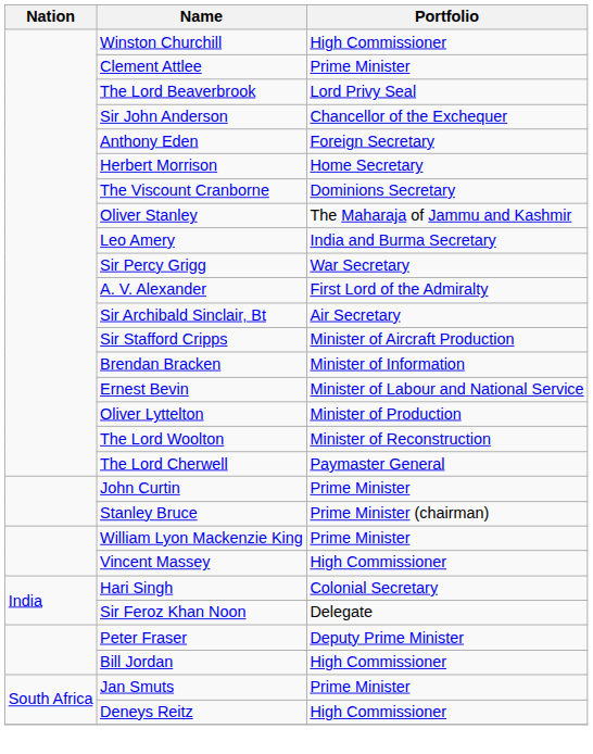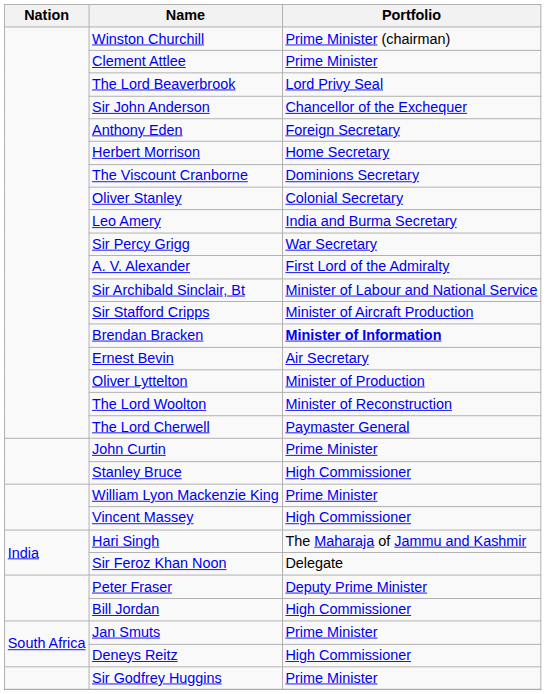Winston Churchill | Portfolio: High Commissioner -> Prime Minister (chairman)
Oliver Stanley | Portfolio: The Maharaja of Jammu and Kashmir -> Colonial Secretary
Sir Archibald Sinclair, Bt | Portfolio: Air Secretary -> Minister of Labour and National Service
Brendan Bracken | Portfolio: normal -> bold
Ernest Bevin | Portfolio: Minister of Labour and National Service -> Air Secretary
Stanley Bruce | Portfolio: Prime Minister (chairman) -> High Commissioner
Hari Singh | Portfolio: Colonial Secretary -> The Maharaja of Jammu and Kashmir
+ row: Sir Godfrey Huggins | Prime Minister
